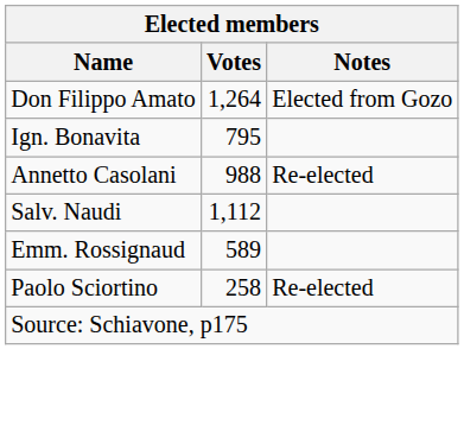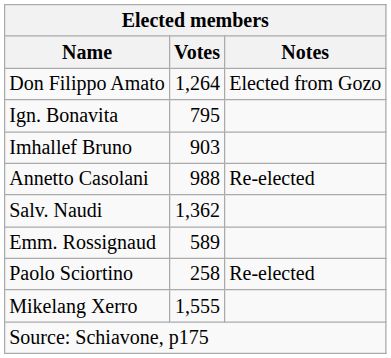+ row: Imhallef Bruno | 903
Salv. Naudi | Votes: 1,112 -> 1,362
+ row: Mikelang Xerro | 1,555
